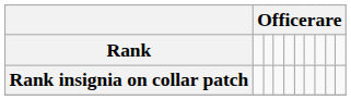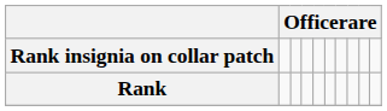rows swapped: Rank insignia on collar patch <-> Rank
